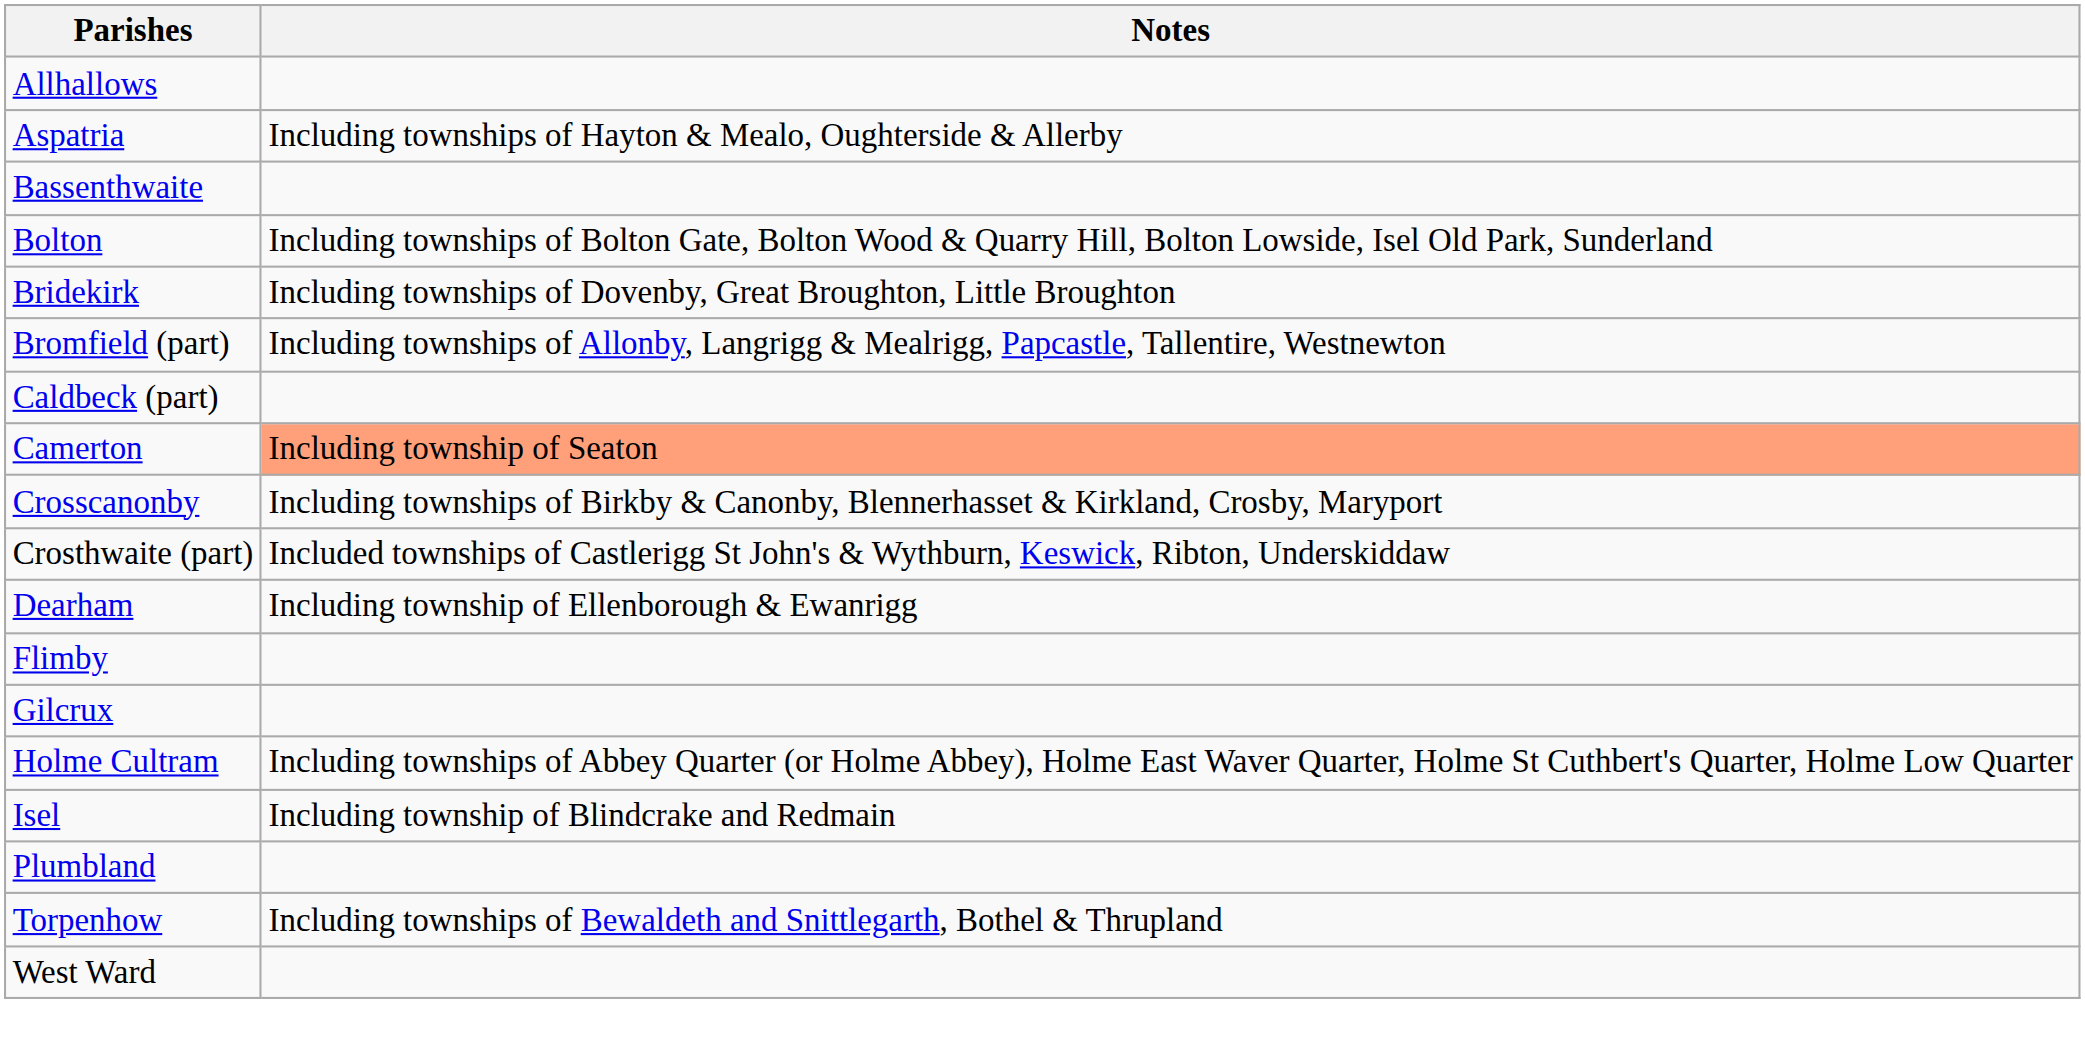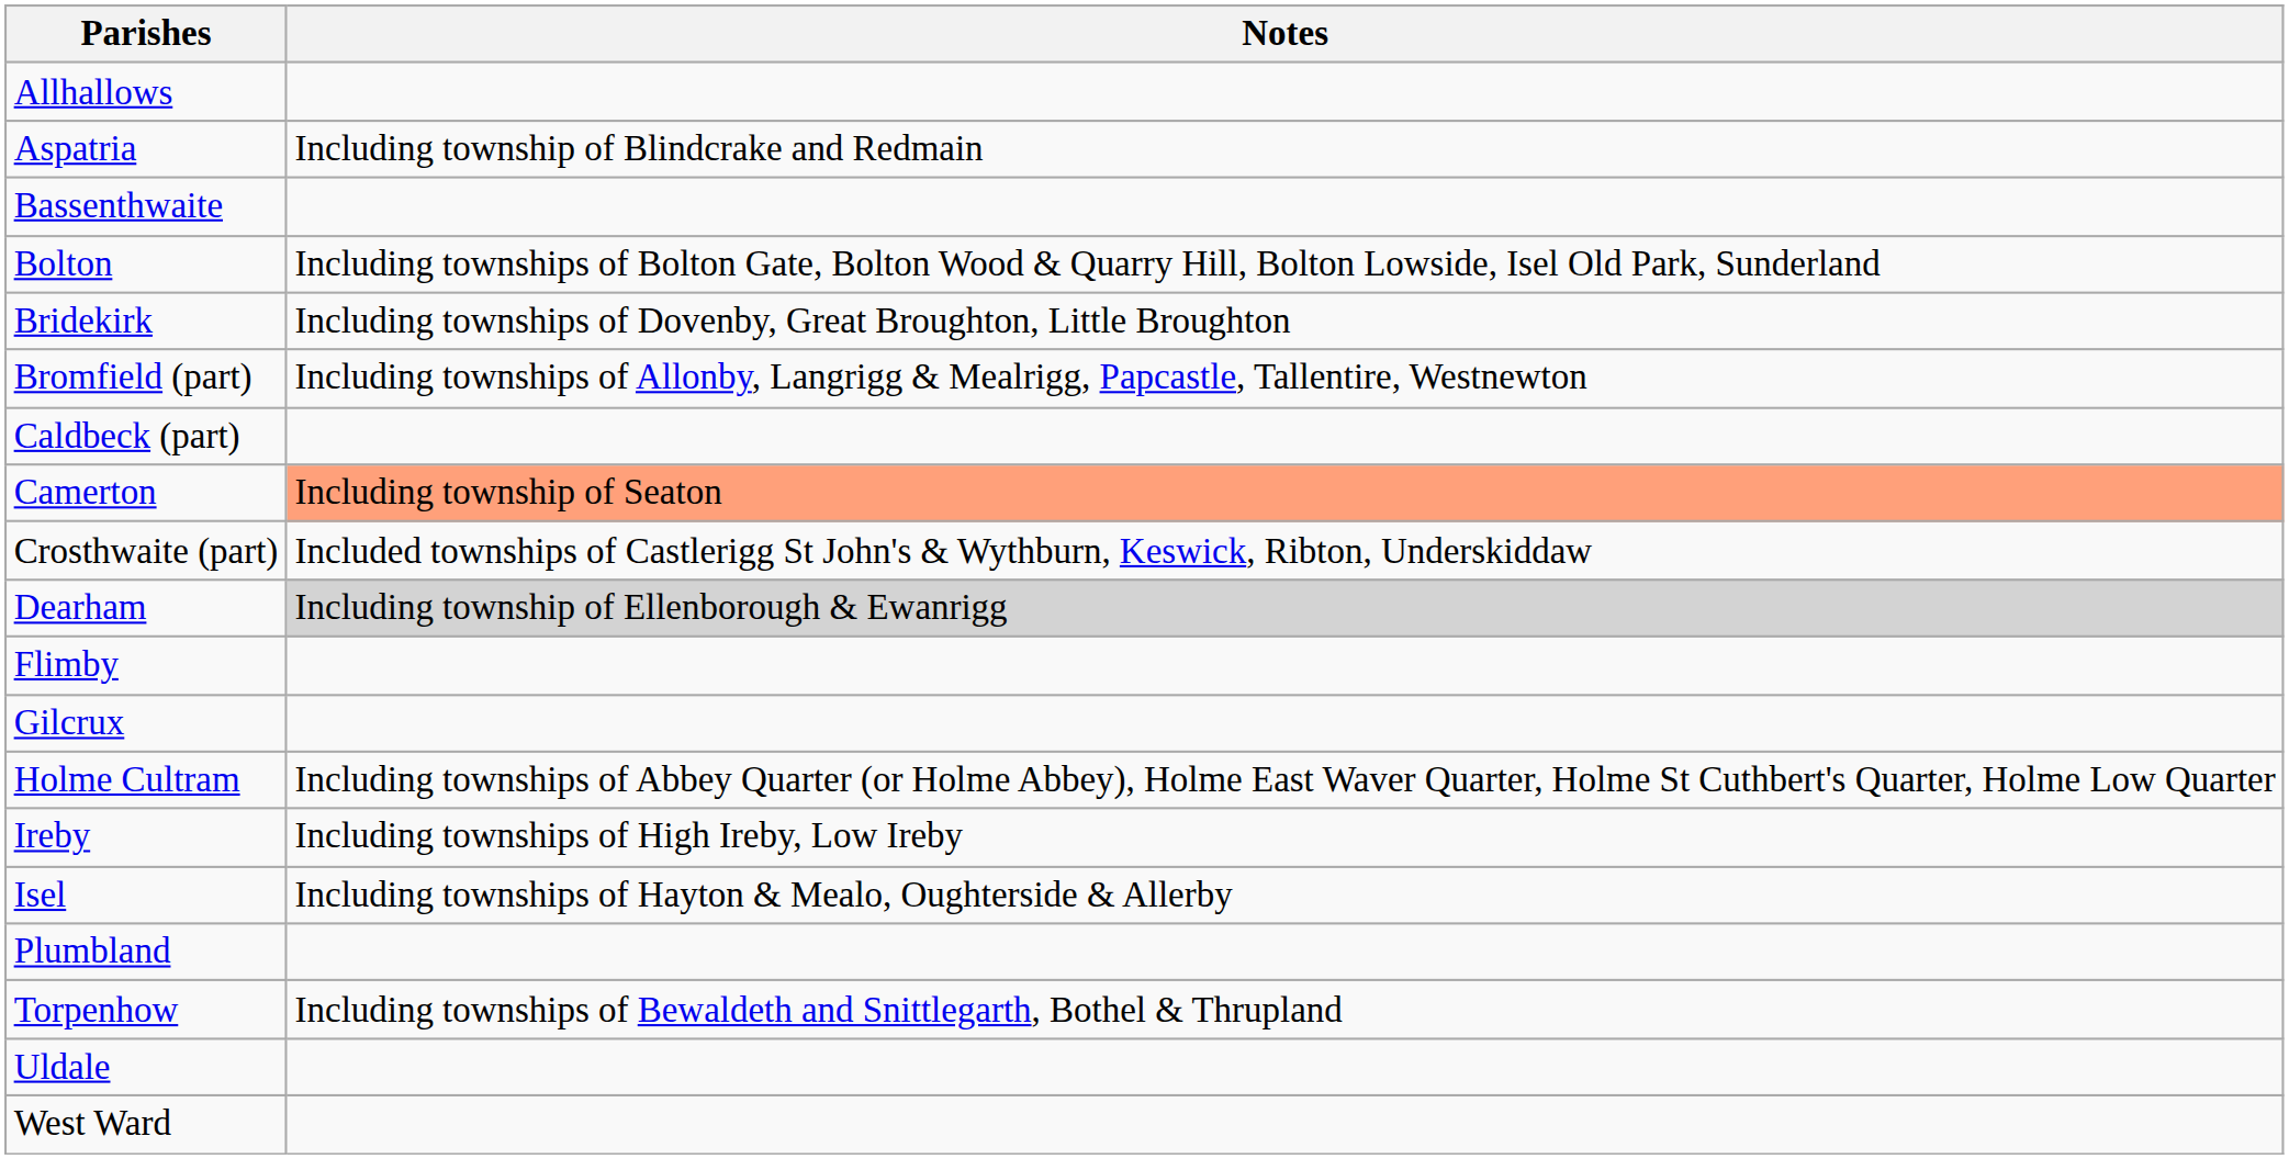Aspatria | Notes: Including townships of Hayton & Mealo, Oughterside & Allerby -> Including township of Blindcrake and Redmain
- row: Crosscanonby | Including townships of Birkby & Canonby, Blennerhasset & Kirkland, Crosby, Maryport
Dearham | Notes: no background -> lightgrey background
+ row: Ireby | Including townships of High Ireby, Low Ireby
Isel | Notes: Including township of Blindcrake and Redmain -> Including townships of Hayton & Mealo, Oughterside & Allerby
+ row: Uldale
